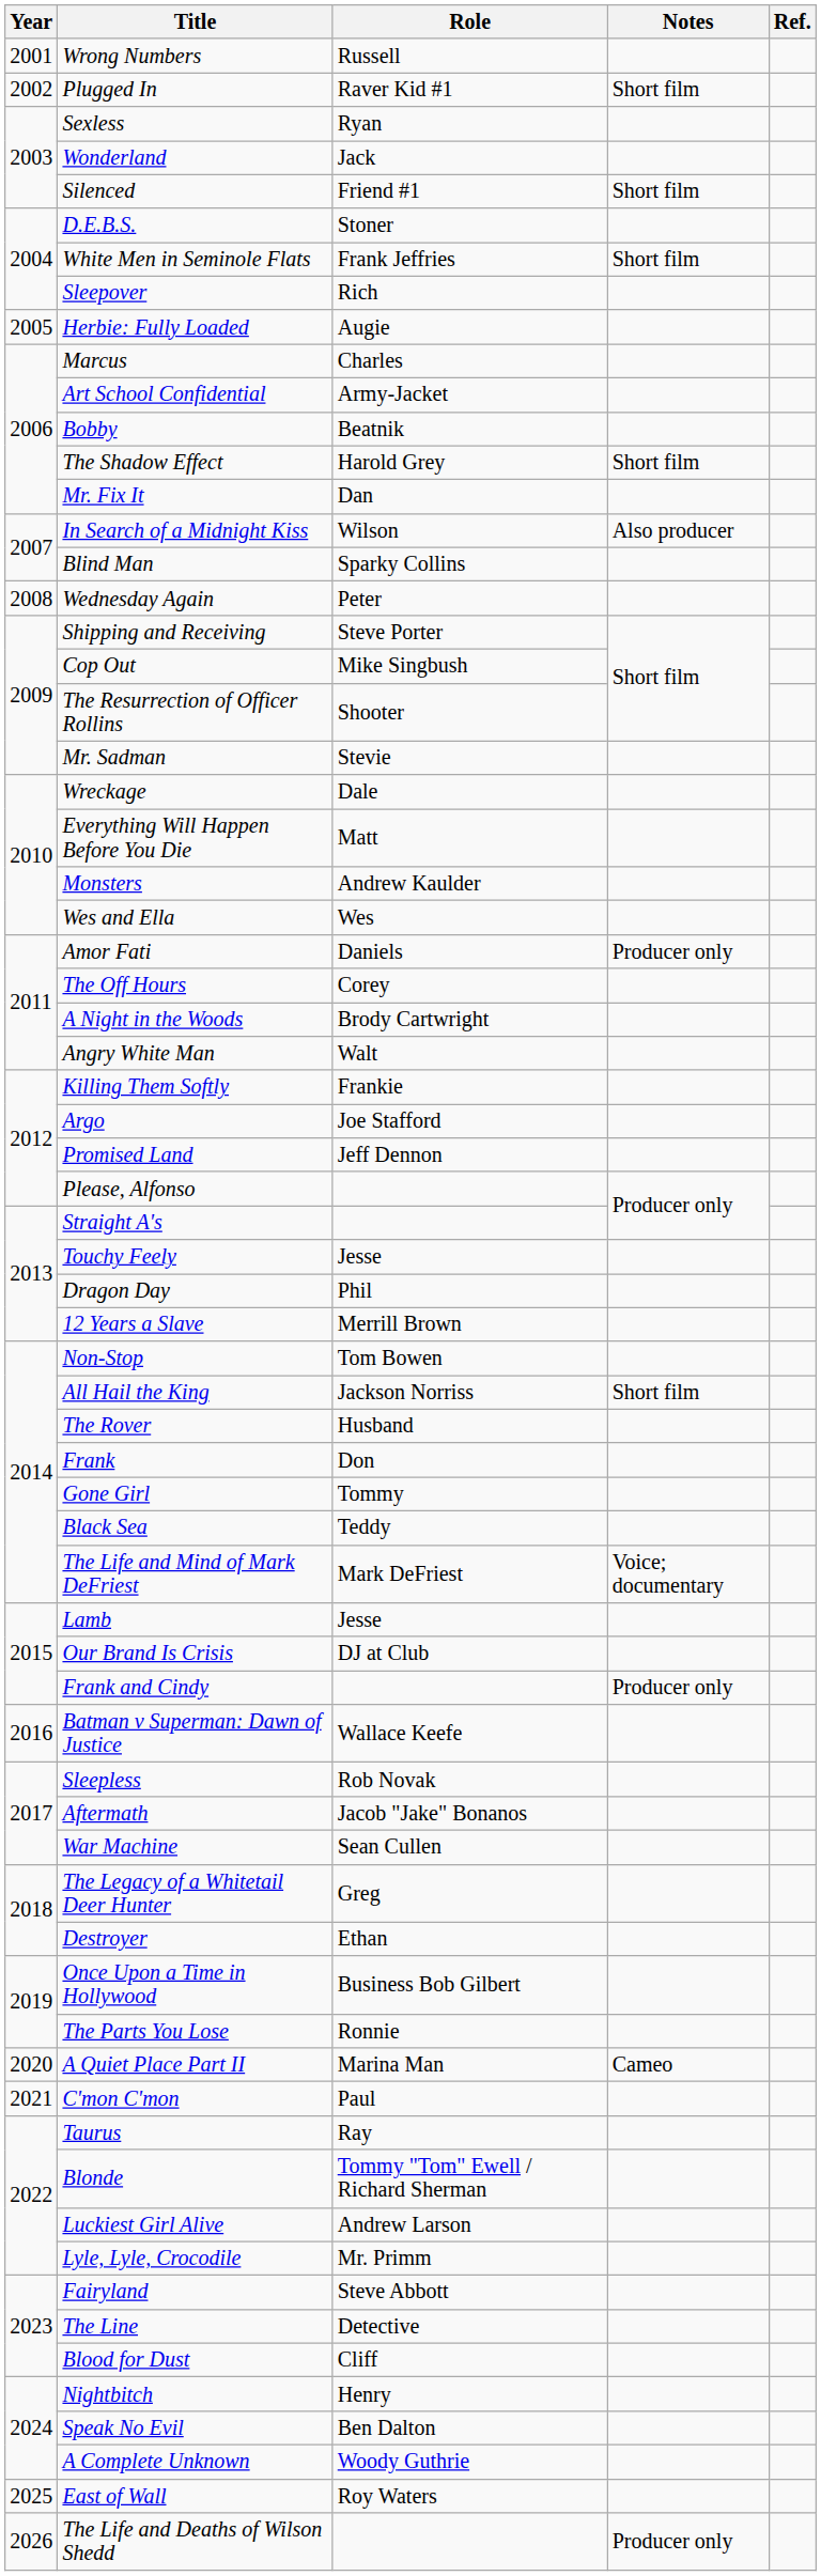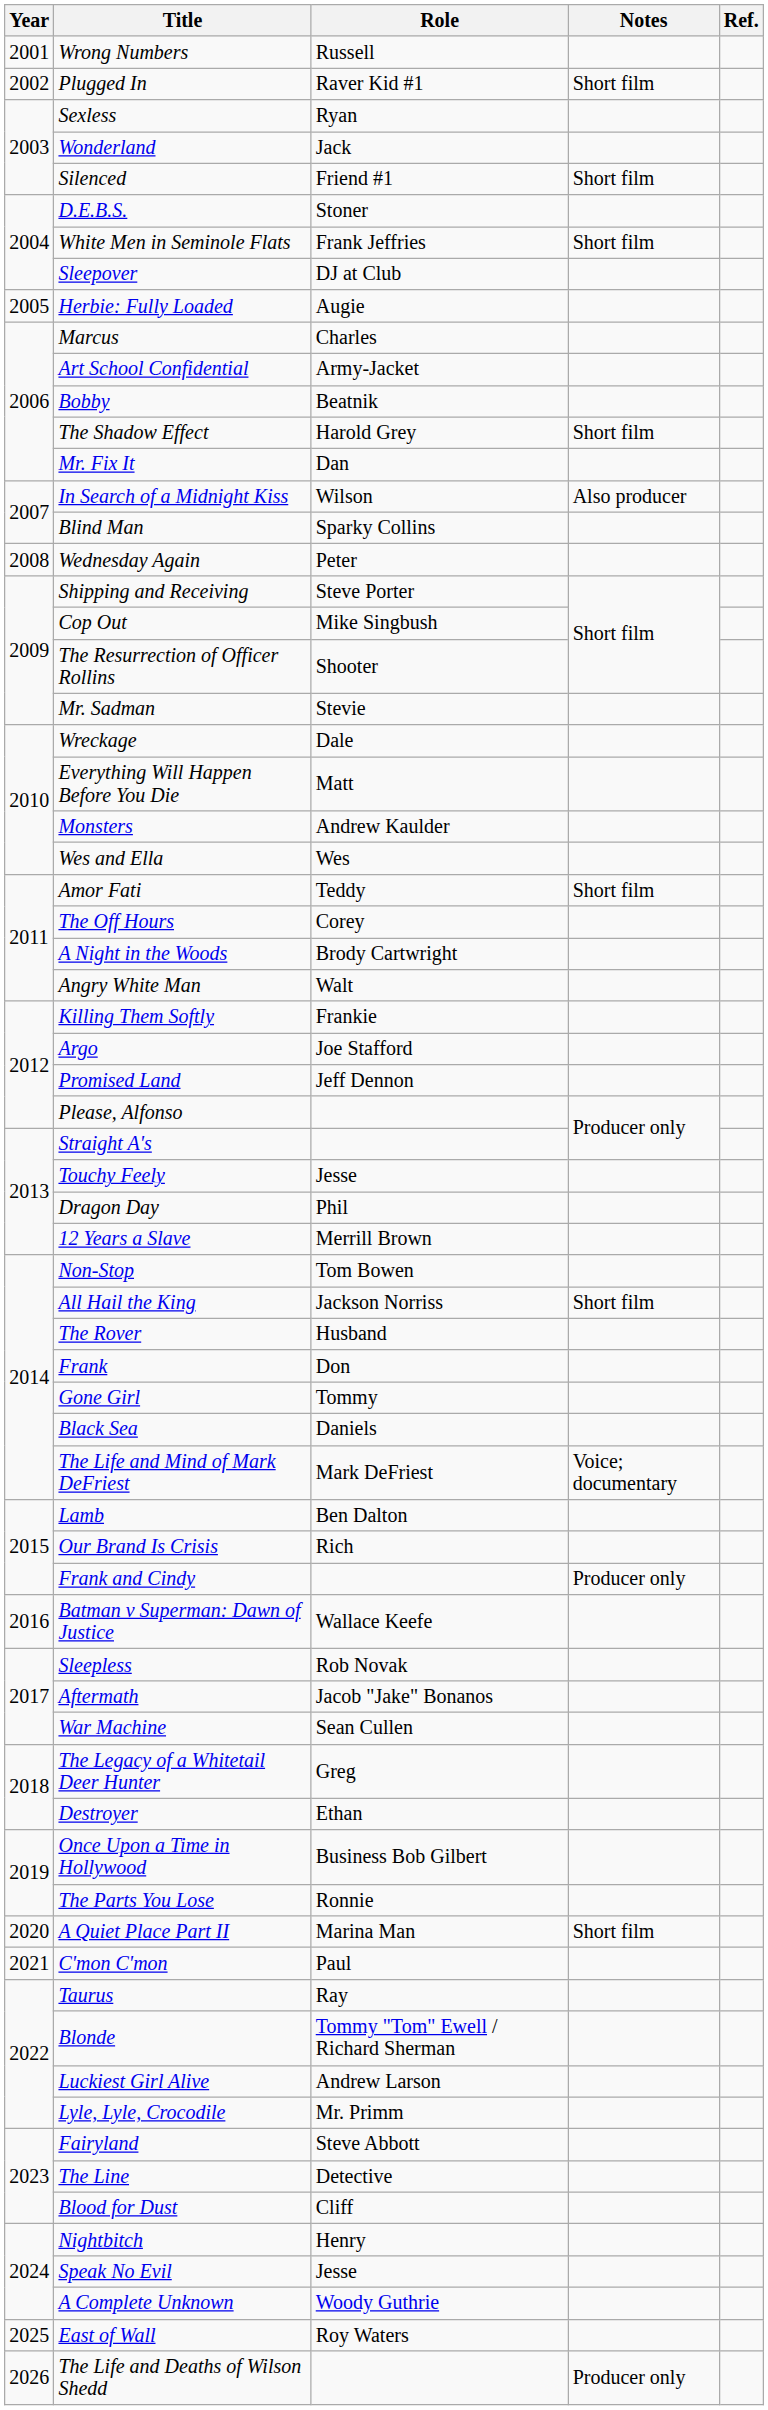Sleepover | Role: Rich -> DJ at Club
Amor Fati | Role: Daniels -> Teddy
Amor Fati | Notes: Producer only -> Short film
Black Sea | Role: Teddy -> Daniels
Lamb | Role: Jesse -> Ben Dalton
Our Brand Is Crisis | Role: DJ at Club -> Rich
A Quiet Place Part II | Notes: Cameo -> Short film
Speak No Evil | Role: Ben Dalton -> Jesse
